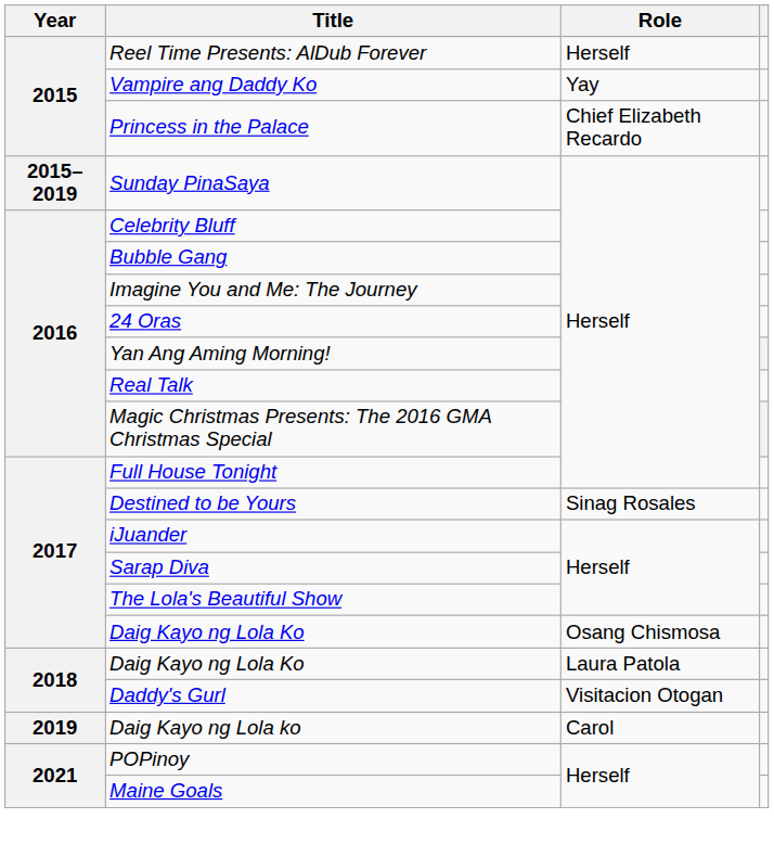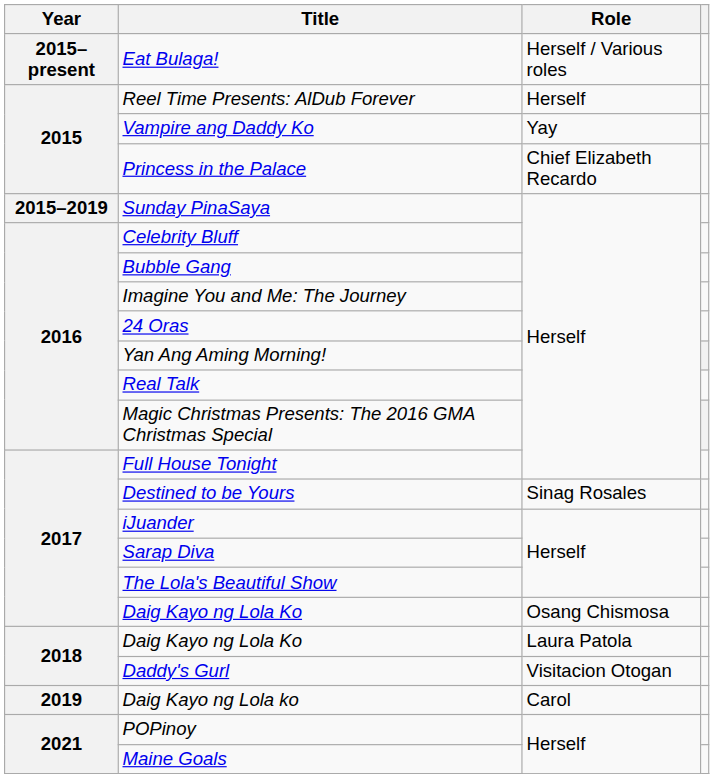+ row: 2015–present | Eat Bulaga! | Herself / Various roles
